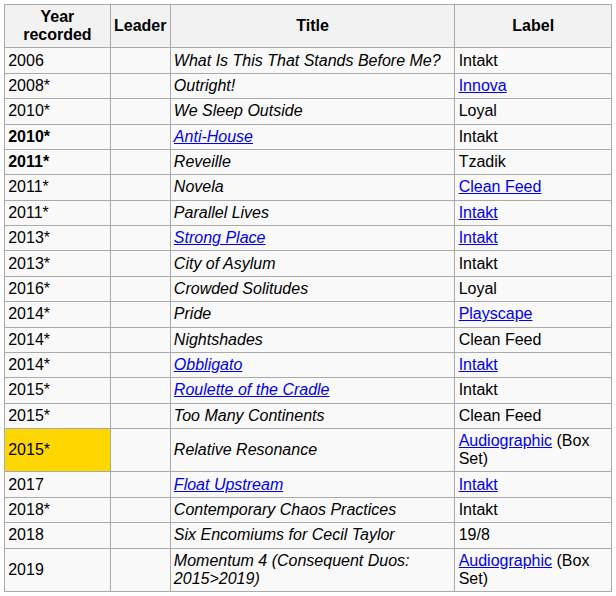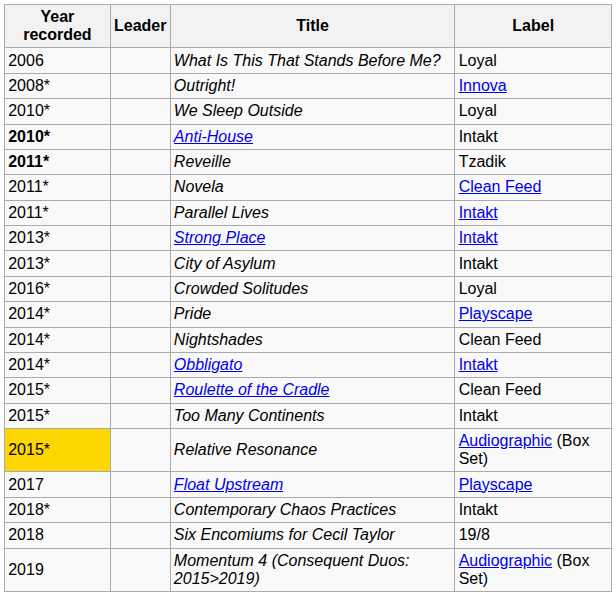What Is This That Stands Before Me? | Label: Intakt -> Loyal
Roulette of the Cradle | Label: Intakt -> Clean Feed
Too Many Continents | Label: Clean Feed -> Intakt
Float Upstream | Label: Intakt -> Playscape
